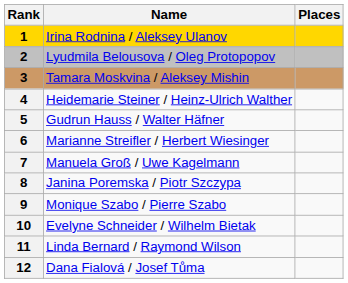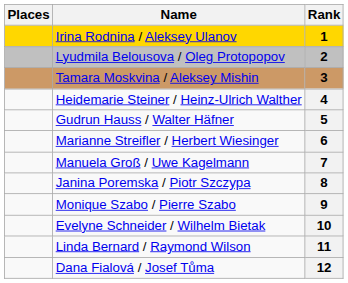columns swapped: Rank <-> Places
